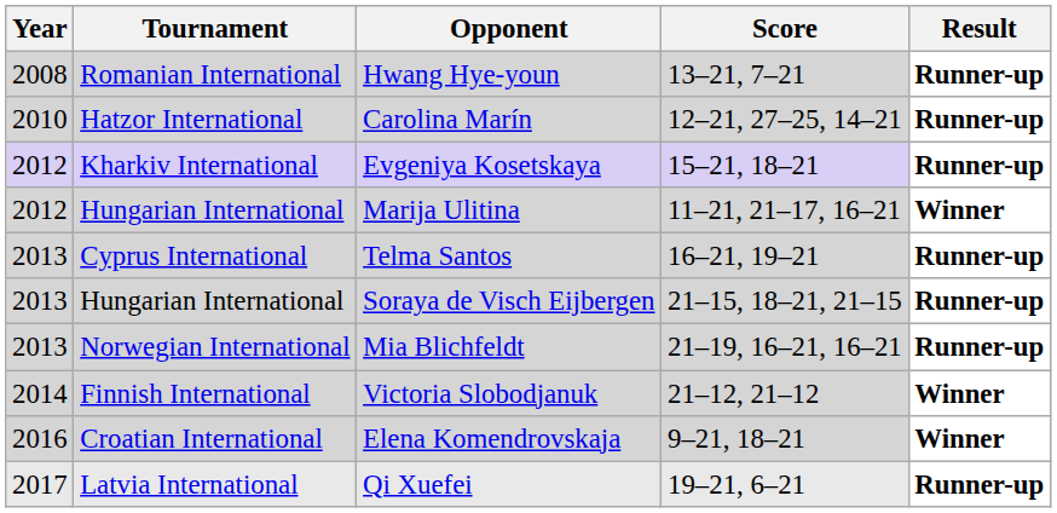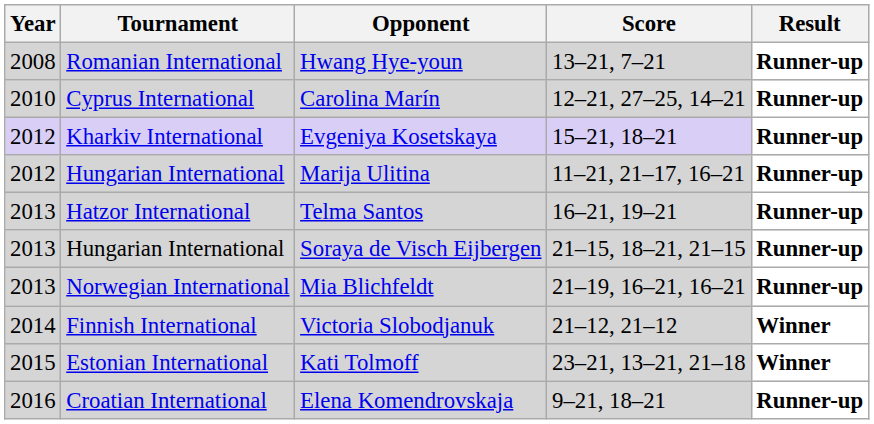Carolina Marín | Tournament: Hatzor International -> Cyprus International
Marija Ulitina | Result: Winner -> Runner-up
Telma Santos | Tournament: Cyprus International -> Hatzor International
+ row: 2015 | Estonian International | Kati Tolmoff | 23–21, 13–21, 21–18 | Winner
Elena Komendrovskaja | Result: Winner -> Runner-up
- row: 2017 | Latvia International | Qi Xuefei | 19–21, 6–21 | Runner-up
